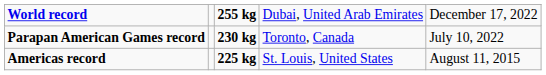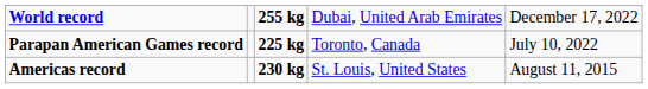Parapan American Games record | column 3: 230 kg -> 225 kg
Americas record | column 3: 225 kg -> 230 kg
